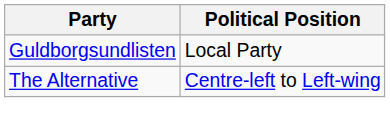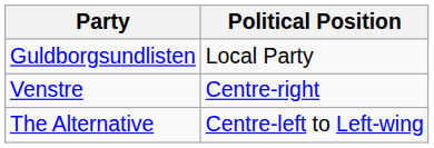+ row: Venstre | Centre-right
